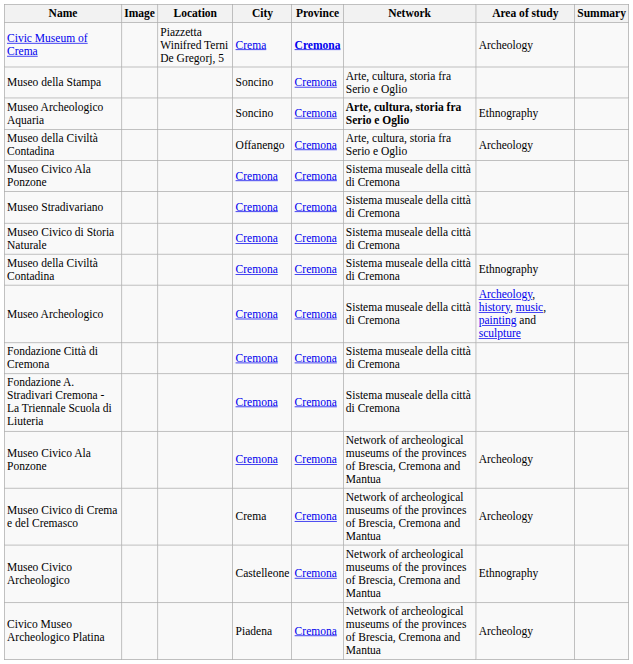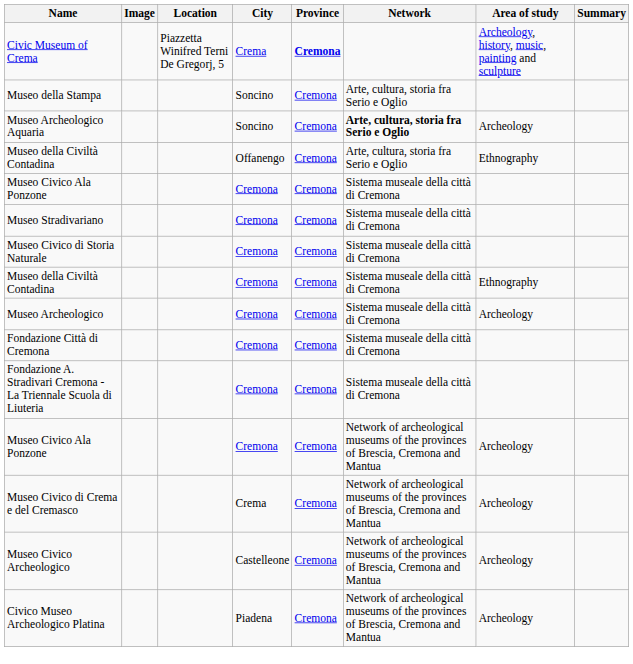Civic Museum of Crema | Area of study: Archeology -> Archeology, history, music, painting and sculpture
Museo Archeologico Aquaria | Area of study: Ethnography -> Archeology
Museo della Civiltà Contadina / Offanengo | Area of study: Archeology -> Ethnography
Museo Archeologico | Area of study: Archeology, history, music, painting and sculpture -> Archeology
Museo Civico Archeologico | Area of study: Ethnography -> Archeology
